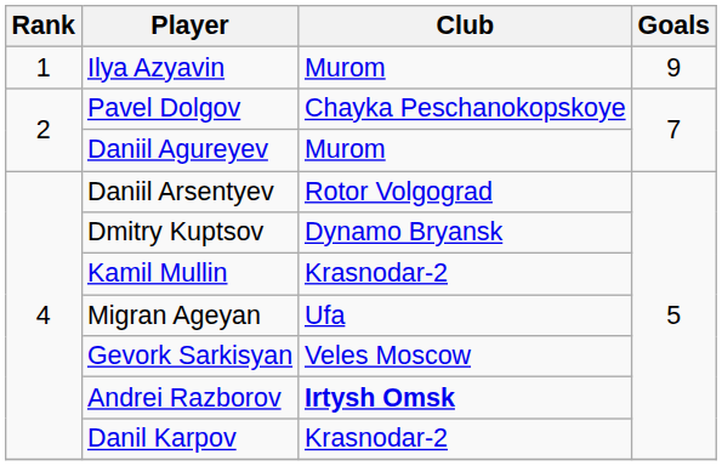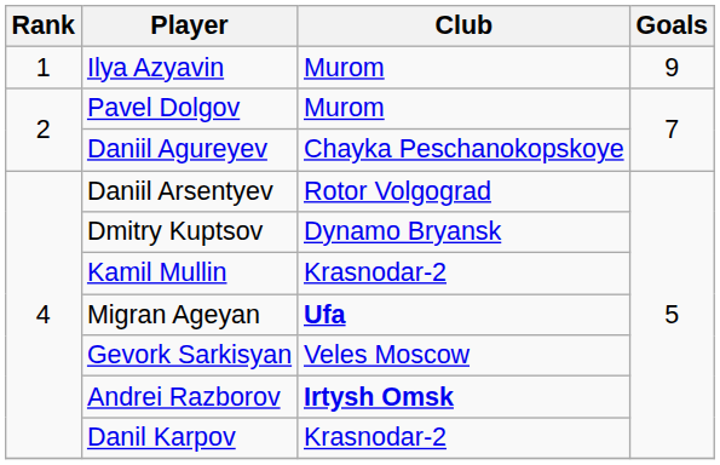Pavel Dolgov | Club: Chayka Peschanokopskoye -> Murom
Daniil Agureyev | Club: Murom -> Chayka Peschanokopskoye
Migran Ageyan | Club: normal -> bold
